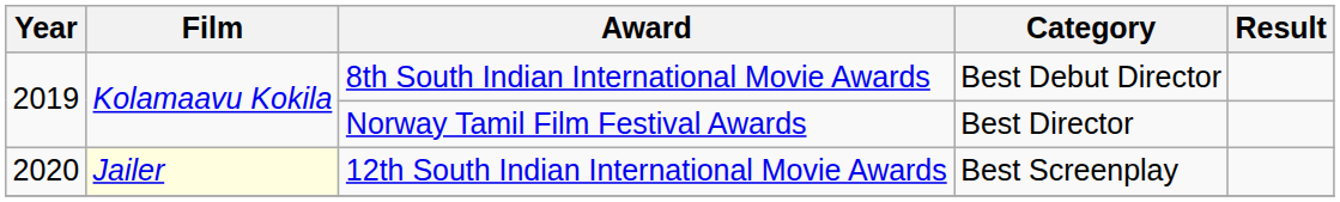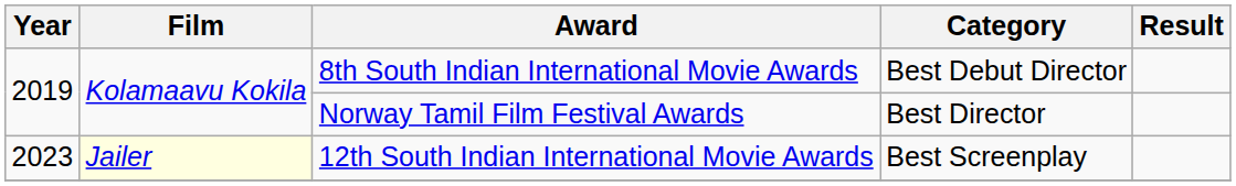12th South Indian International Movie Awards | Year: 2020 -> 2023
